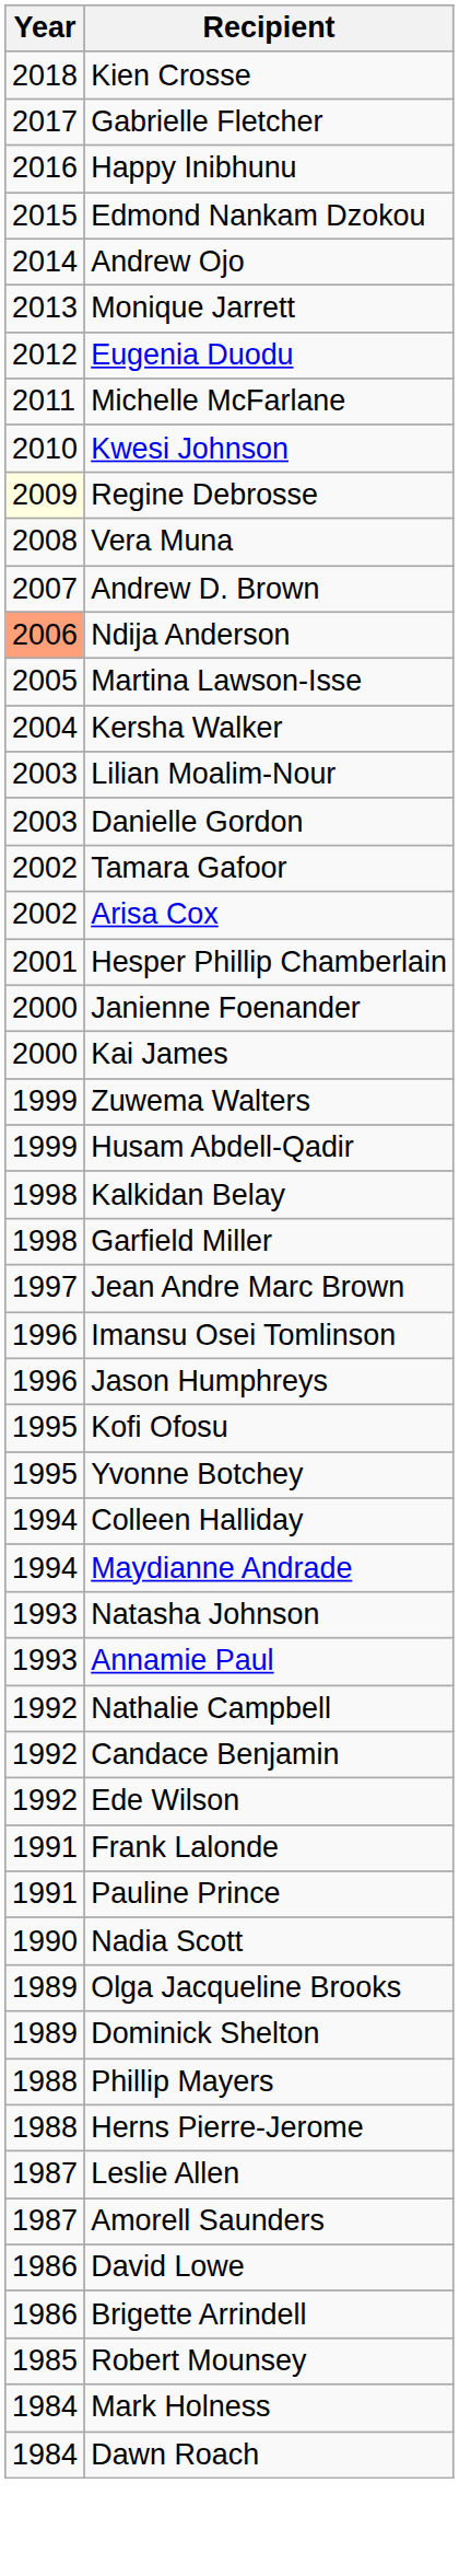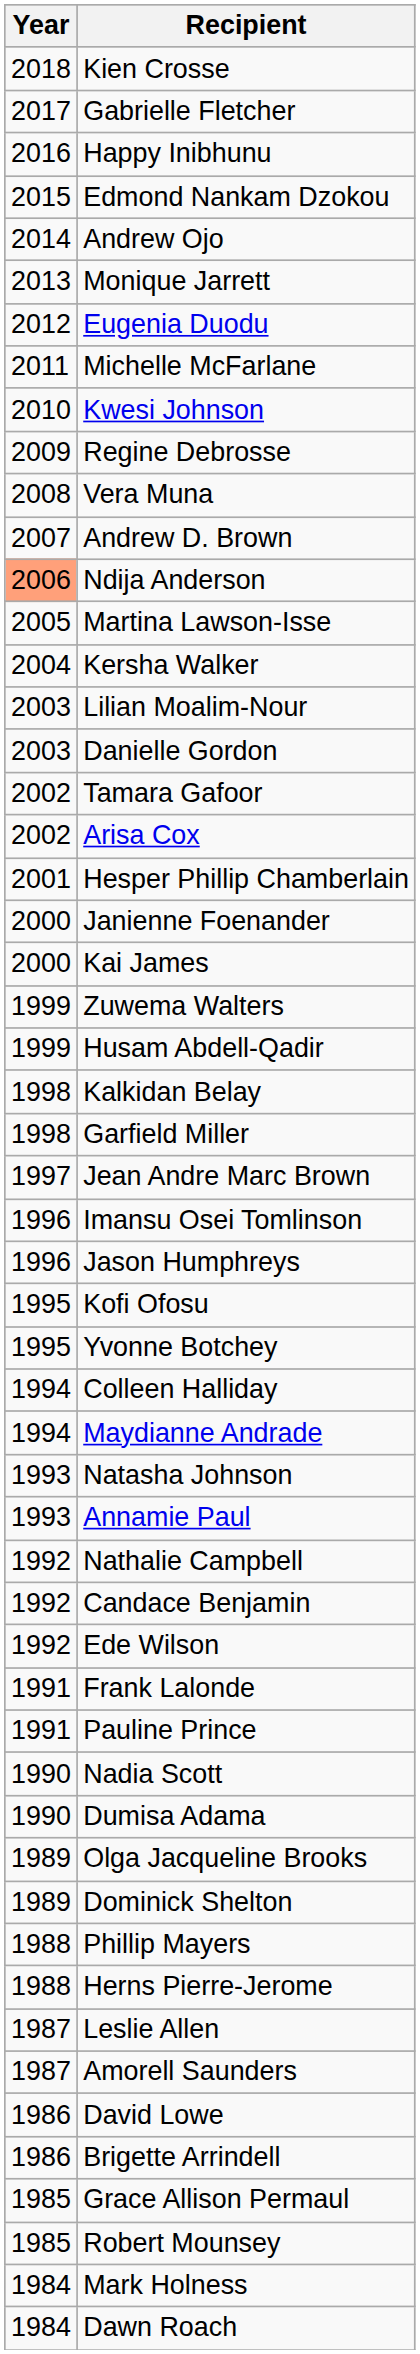Regine Debrosse | Year: lightyellow background -> no background
+ row: 1990 | Dumisa Adama
+ row: 1985 | Grace Allison Permaul
